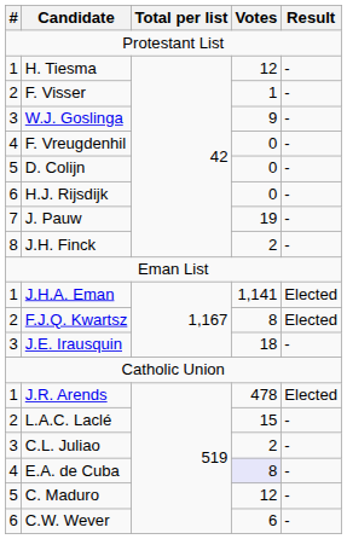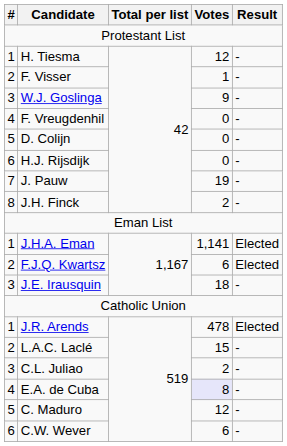F.J.Q. Kwartsz | Votes: 8 -> 6
